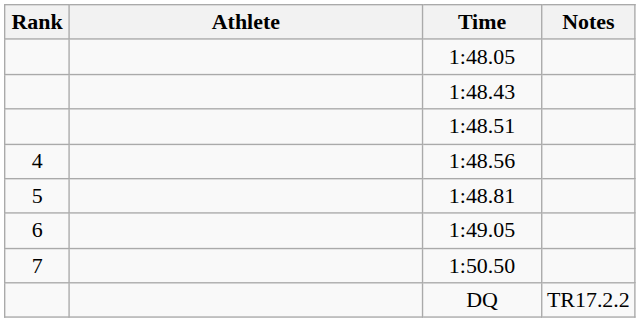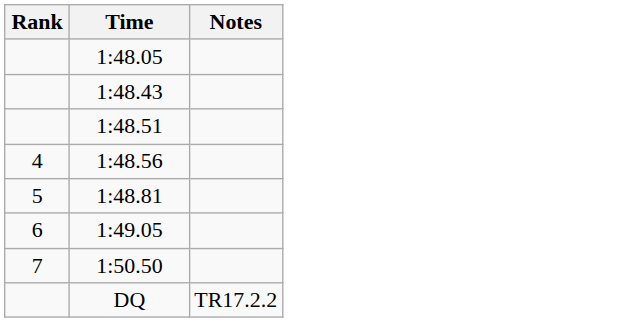- column: Athlete
